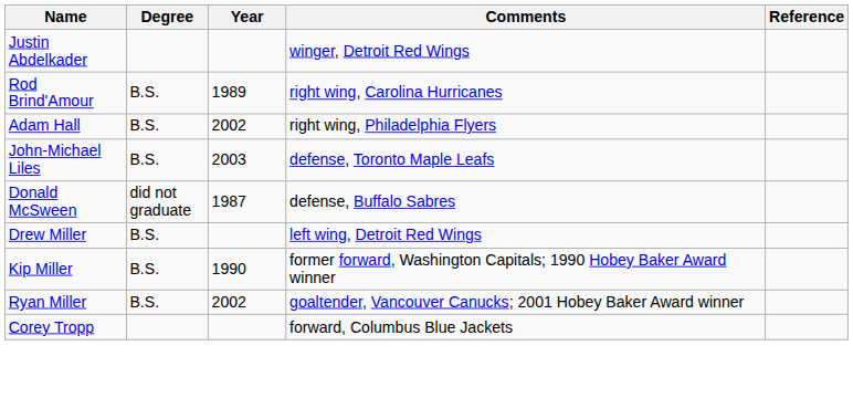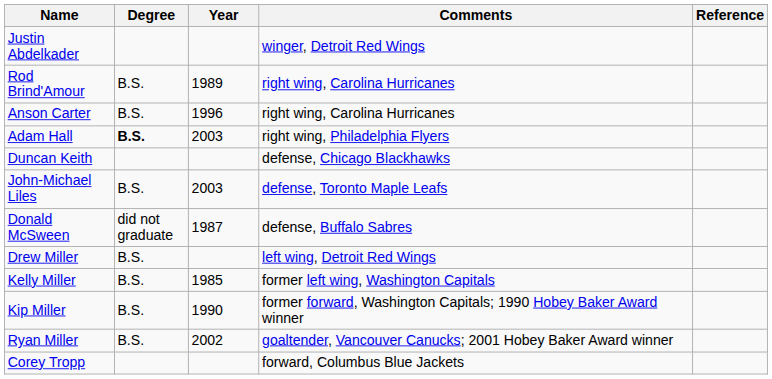+ row: Anson Carter | B.S. | 1996 | right wing, Carolina Hurricanes
Adam Hall | Degree: normal -> bold
Adam Hall | Year: 2002 -> 2003
+ row: Duncan Keith | defense, Chicago Blackhawks
+ row: Kelly Miller | B.S. | 1985 | former left wing, Washington Capitals
